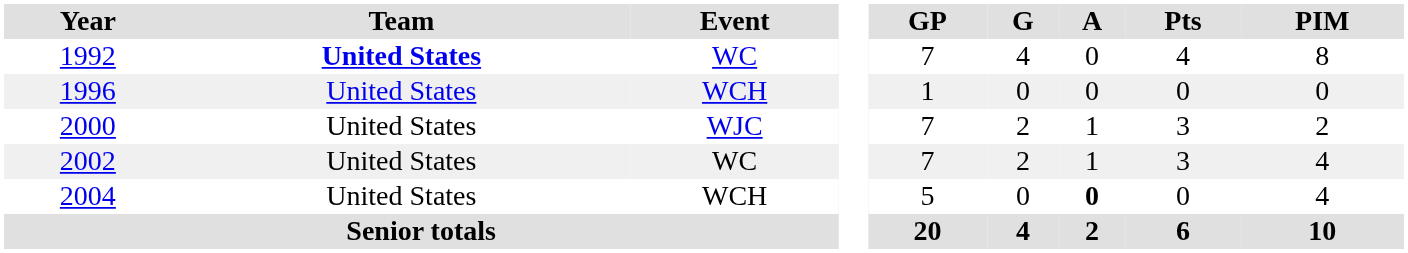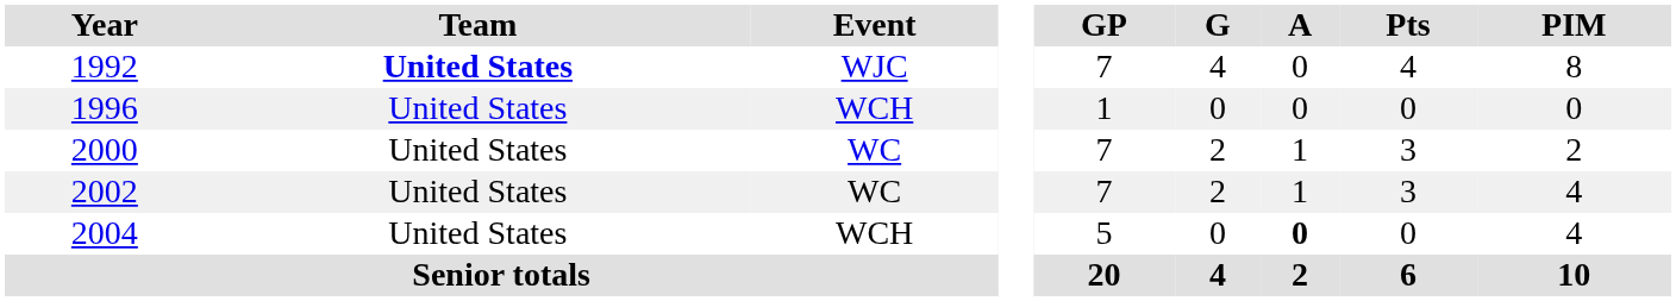1992 | Event: WC -> WJC
2000 | Event: WJC -> WC
